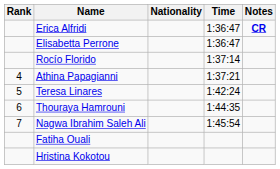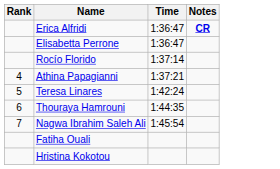- column: Nationality
